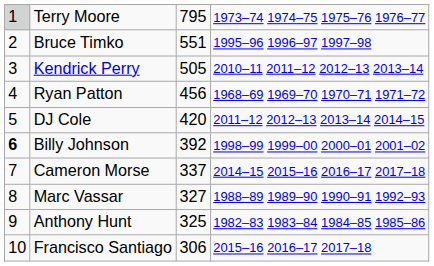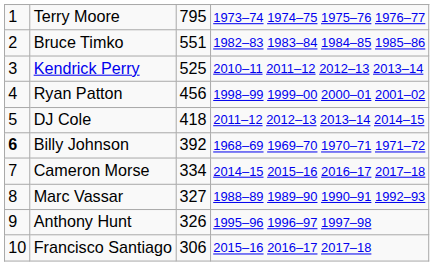Terry Moore | column 1: lightgrey background -> no background
Bruce Timko | column 4: 1995–96 1996–97 1997–98 -> 1982–83 1983–84 1984–85 1985–86
Kendrick Perry | column 3: 505 -> 525
Ryan Patton | column 4: 1968–69 1969–70 1970–71 1971–72 -> 1998–99 1999–00 2000–01 2001–02
DJ Cole | column 3: 420 -> 418
Billy Johnson | column 4: 1998–99 1999–00 2000–01 2001–02 -> 1968–69 1969–70 1970–71 1971–72
Cameron Morse | column 3: 337 -> 334
Anthony Hunt | column 3: 325 -> 326
Anthony Hunt | column 4: 1982–83 1983–84 1984–85 1985–86 -> 1995–96 1996–97 1997–98
